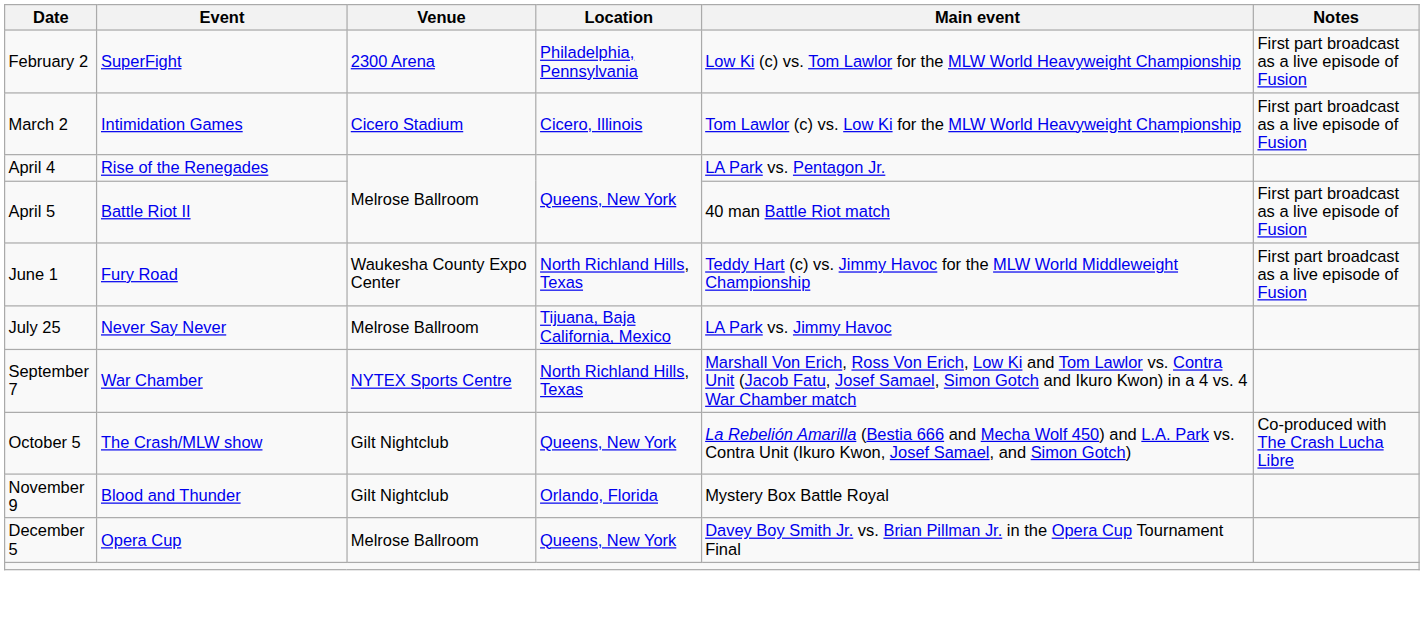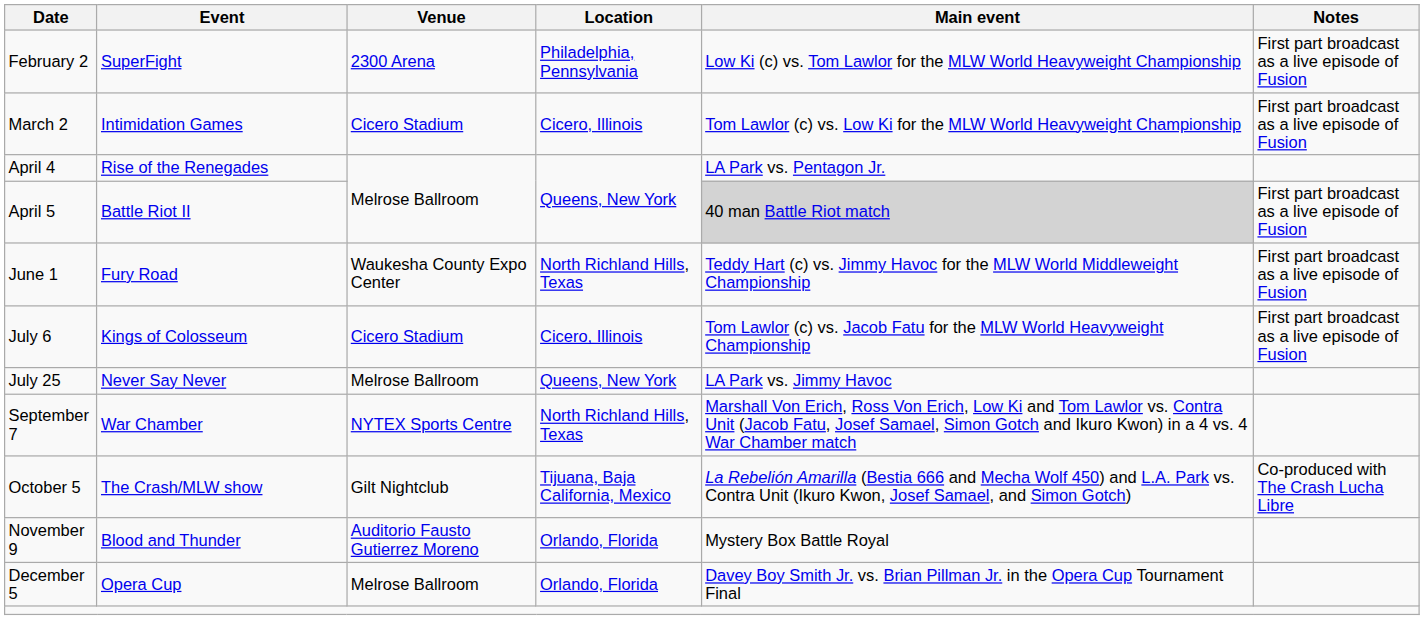April 5 | Main event: no background -> lightgrey background
+ row: July 6 | Kings of Colosseum | Cicero Stadium | Cicero, Illinois | Tom Lawlor (c) vs. Jacob Fatu for the MLW World Heavyweight Championship | First part broadcast as a live episode of Fusion
July 25 | Location: Tijuana, Baja California, Mexico -> Queens, New York
October 5 | Location: Queens, New York -> Tijuana, Baja California, Mexico
November 9 | Venue: Gilt Nightclub -> Auditorio Fausto Gutierrez Moreno
December 5 | Location: Queens, New York -> Orlando, Florida
